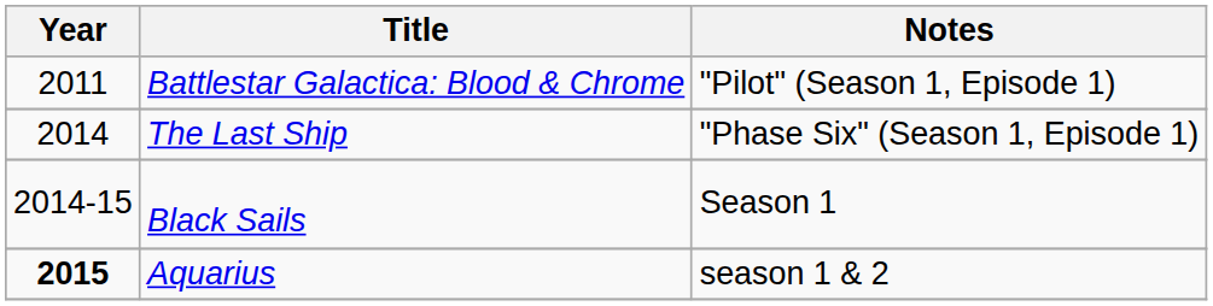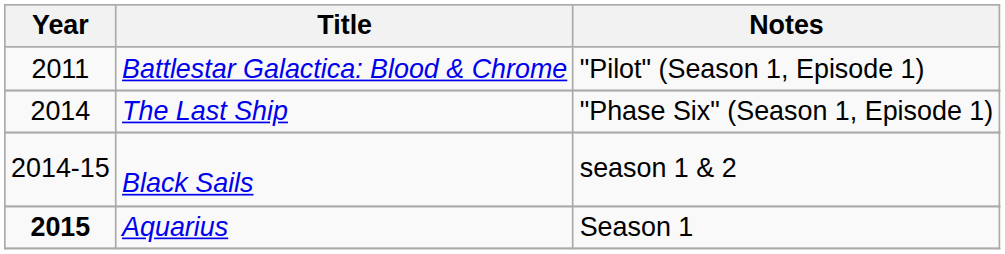Black Sails | Notes: Season 1 -> season 1 & 2
Aquarius | Notes: season 1 & 2 -> Season 1
